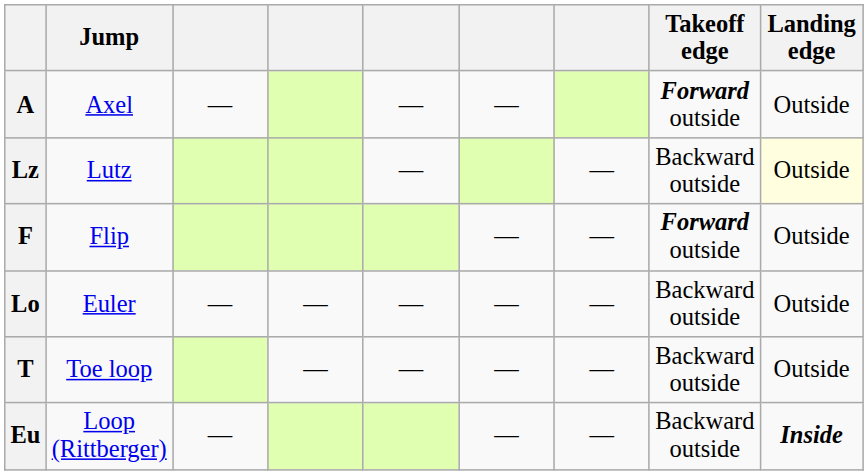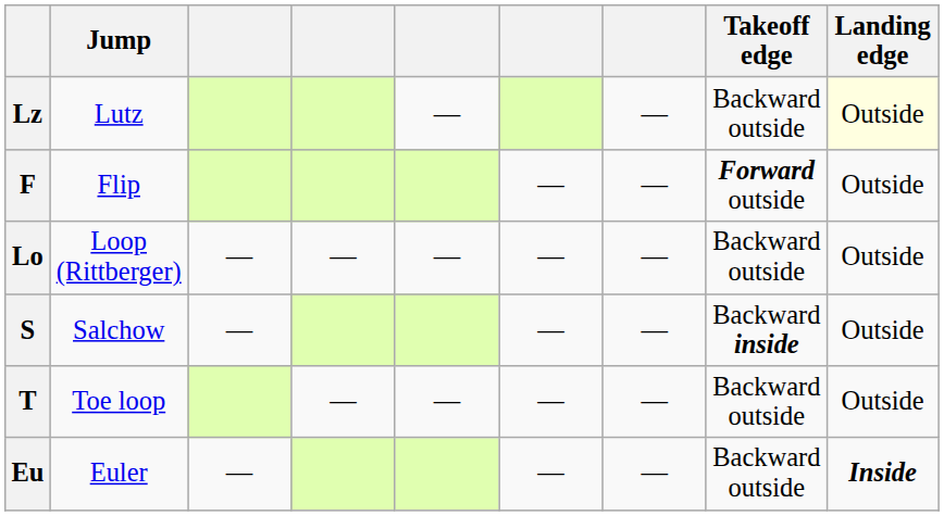- row: A | Axel | — | — | — | Forward outside | Outside
Lo | Jump: Euler -> Loop (Rittberger)
+ row: S | Salchow | — | — | — | Backward inside | Outside
Eu | Jump: Loop (Rittberger) -> Euler
